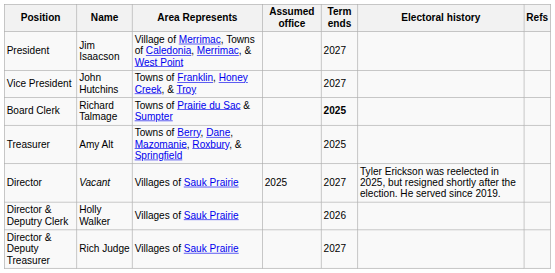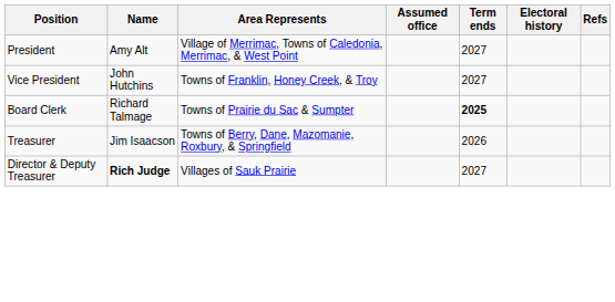President | Name: Jim Isaacson -> Amy Alt
Treasurer | Name: Amy Alt -> Jim Isaacson
Treasurer | Term ends: 2025 -> 2026
- row: Director | Vacant | Villages of Sauk Prairie | 2025 | 2027 | Tyler Erickson was reelected in 2025, but resigned shortly after the election. He served since 2019.
- row: Director & Deputry Clerk | Holly Walker | Villages of Sauk Prairie | 2026
Director & Deputy Treasurer | Name: normal -> bold
